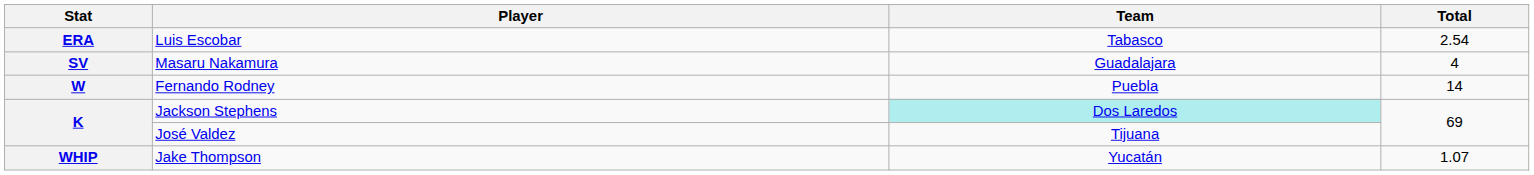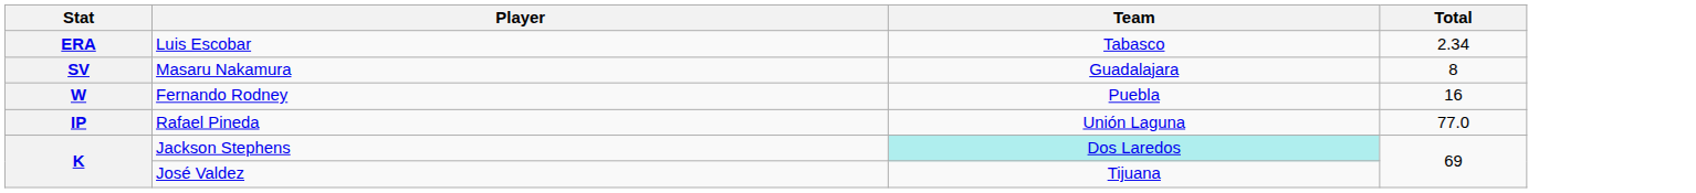Luis Escobar | Total: 2.54 -> 2.34
Masaru Nakamura | Total: 4 -> 8
Fernando Rodney | Total: 14 -> 16
+ row: IP | Rafael Pineda | Unión Laguna | 77.0
- row: WHIP | Jake Thompson | Yucatán | 1.07
